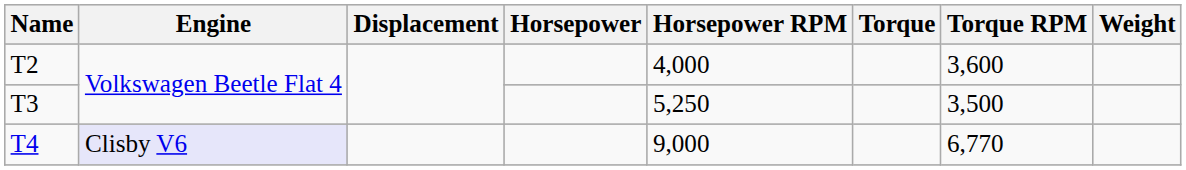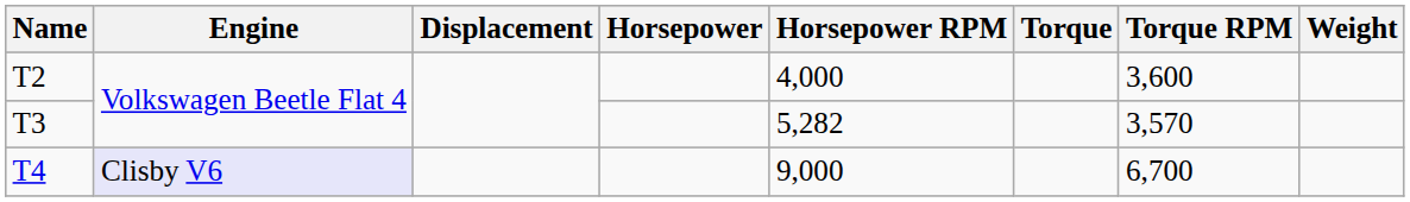T3 | Horsepower RPM: 5,250 -> 5,282
T3 | Torque RPM: 3,500 -> 3,570
T4 | Torque RPM: 6,770 -> 6,700
